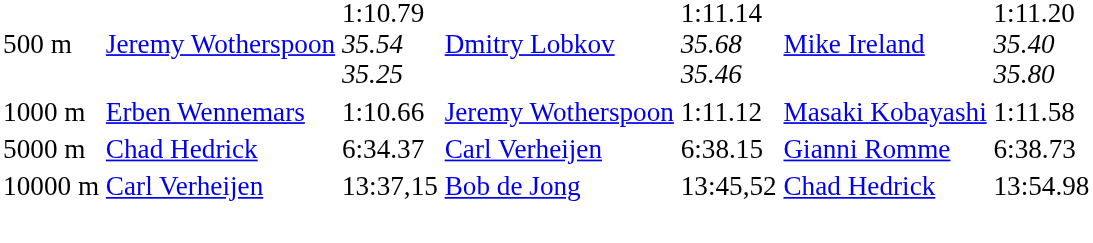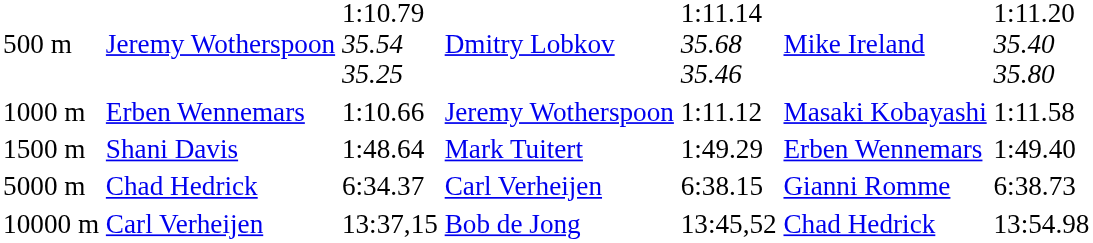+ row: 1500 m | Shani Davis | 1:48.64 | Mark Tuitert | 1:49.29 | Erben Wennemars | 1:49.40
